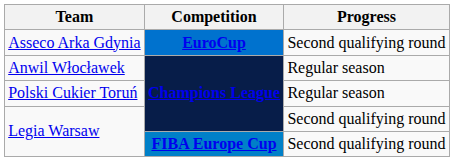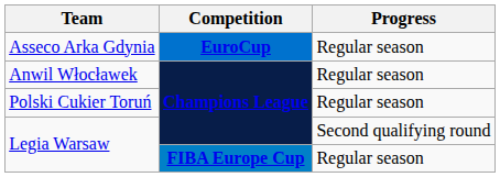Asseco Arka Gdynia | Progress: Second qualifying round -> Regular season
Legia Warsaw / FIBA Europe Cup | Progress: Second qualifying round -> Regular season
